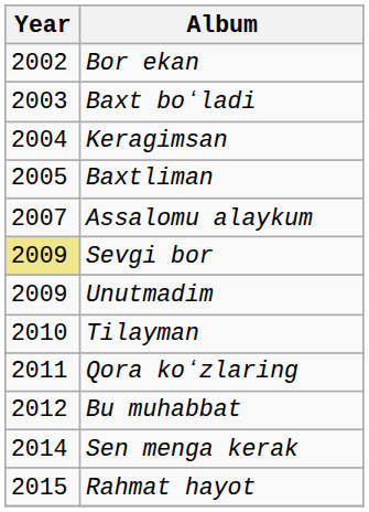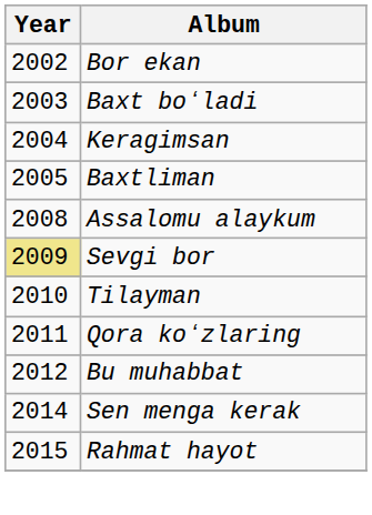Assalomu alaykum | Year: 2007 -> 2008
- row: 2009 | Unutmadim
